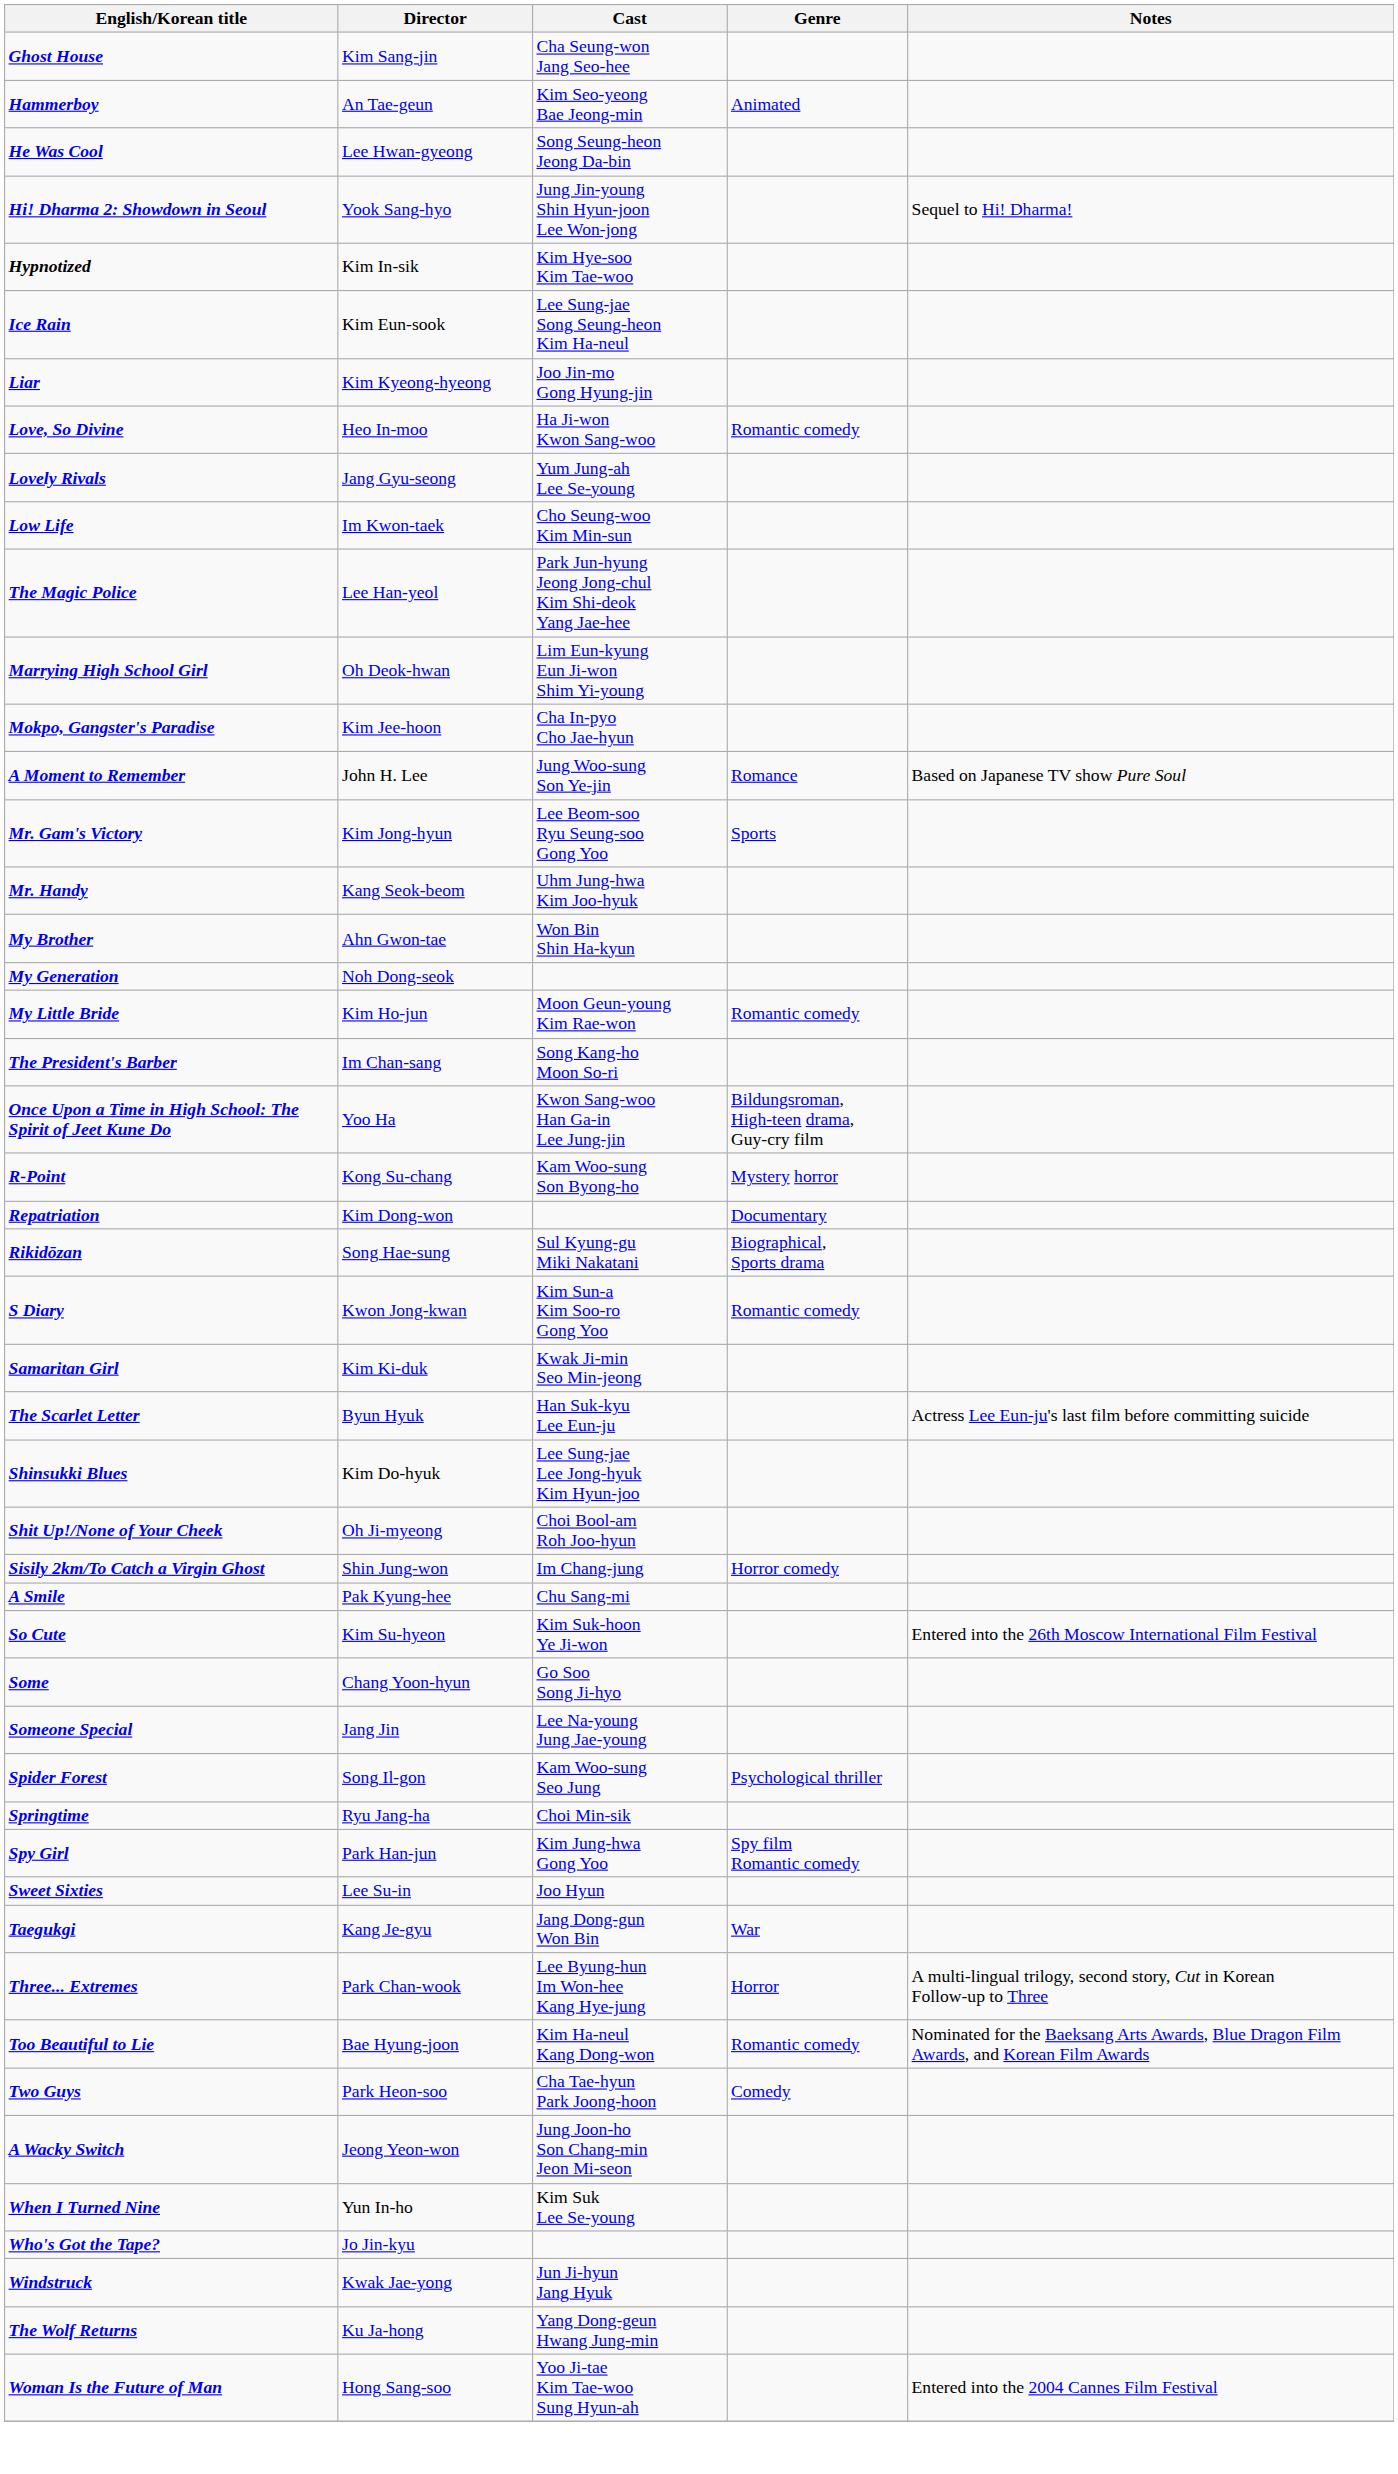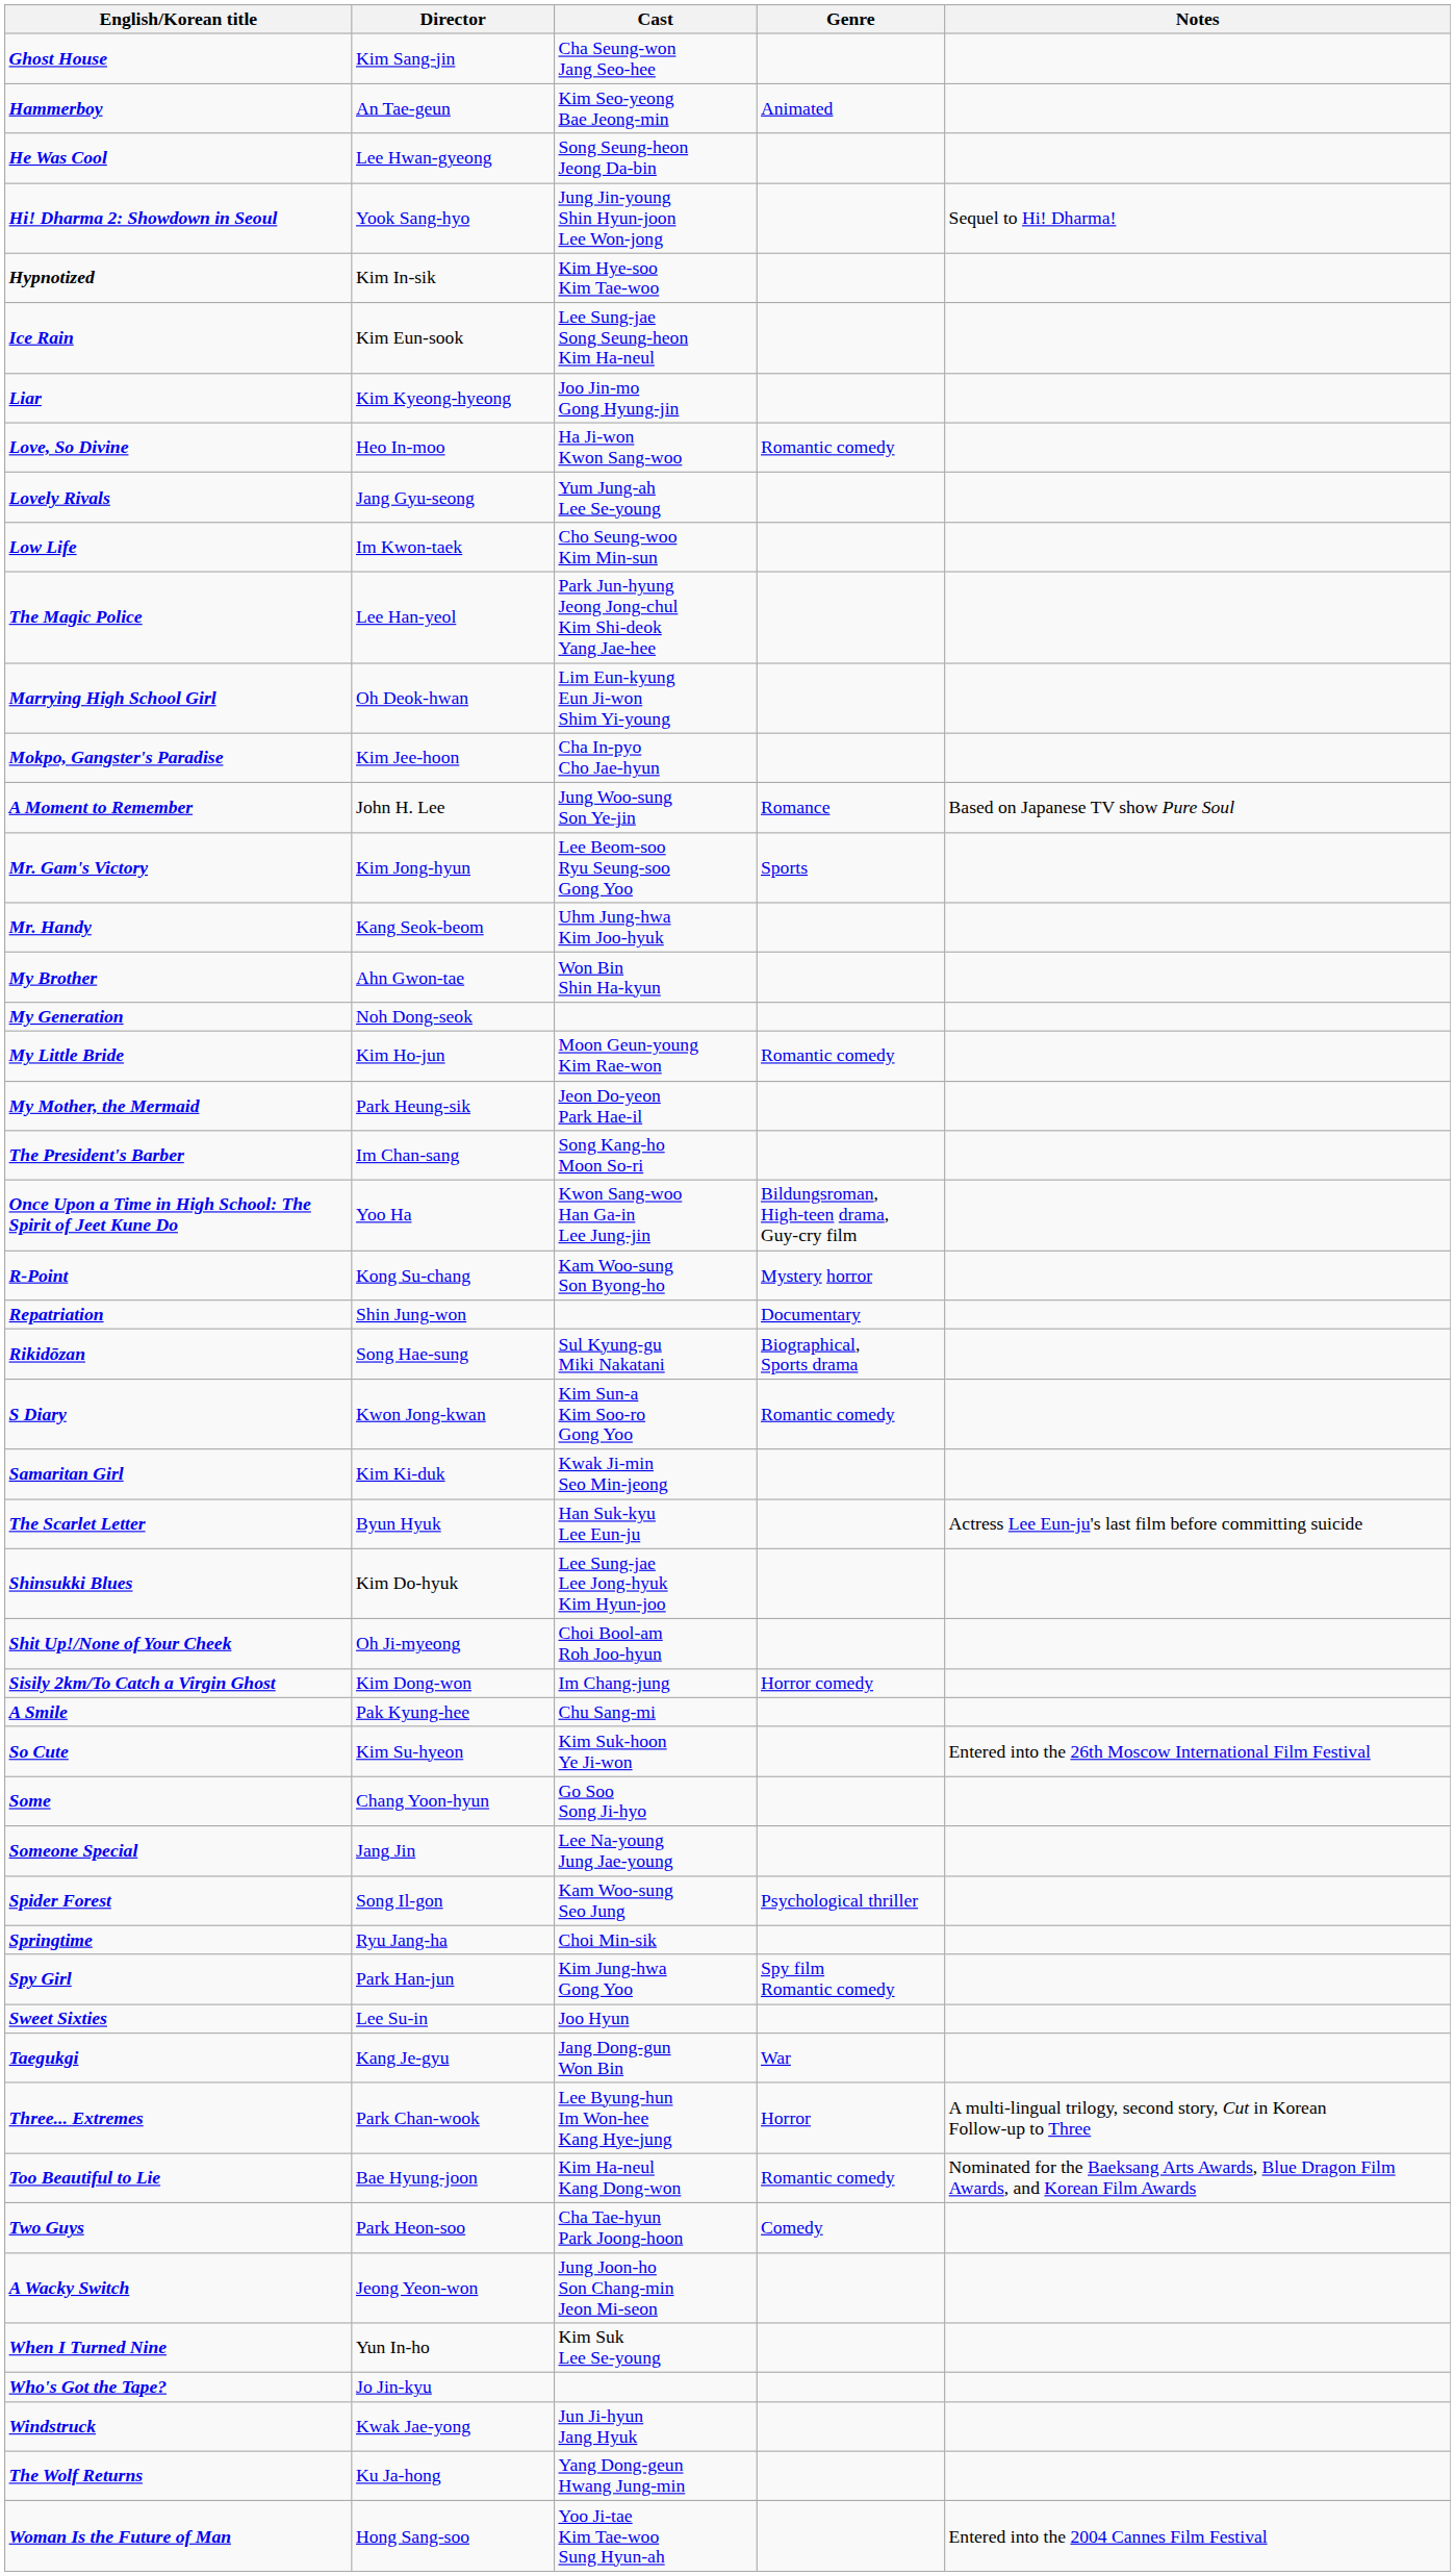+ row: My Mother, the Mermaid | Park Heung-sik | Jeon Do-yeon Park Hae-il
Repatriation | Director: Kim Dong-won -> Shin Jung-won
Sisily 2km/To Catch a Virgin Ghost | Director: Shin Jung-won -> Kim Dong-won
